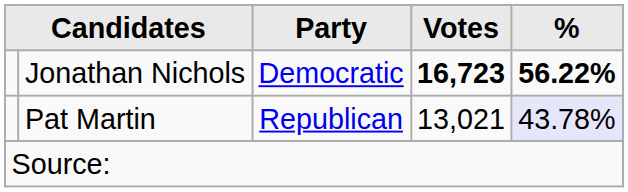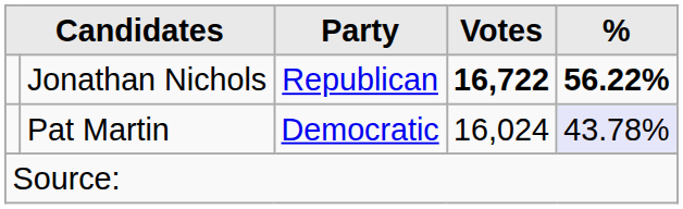Jonathan Nichols | Party: Democratic -> Republican
Jonathan Nichols | Votes: 16,723 -> 16,722
Pat Martin | Party: Republican -> Democratic
Pat Martin | Votes: 13,021 -> 16,024
